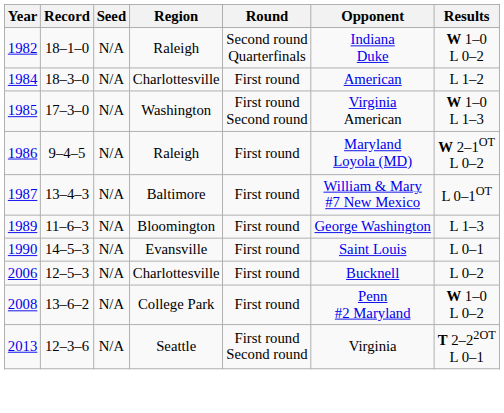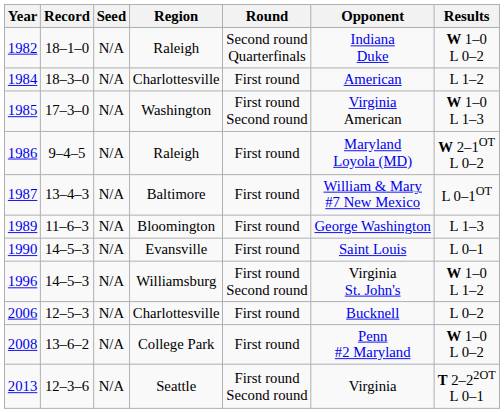+ row: 1996 | 14–5–3 | N/A | Williamsburg | First round Second round | Virginia St. John's | W 1–0 L 1–2
